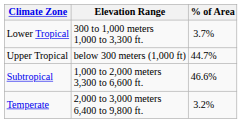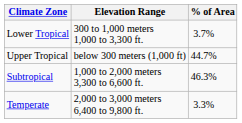Subtropical | % of Area: 46.6% -> 46.3%
Temperate | % of Area: 3.2% -> 3.3%
